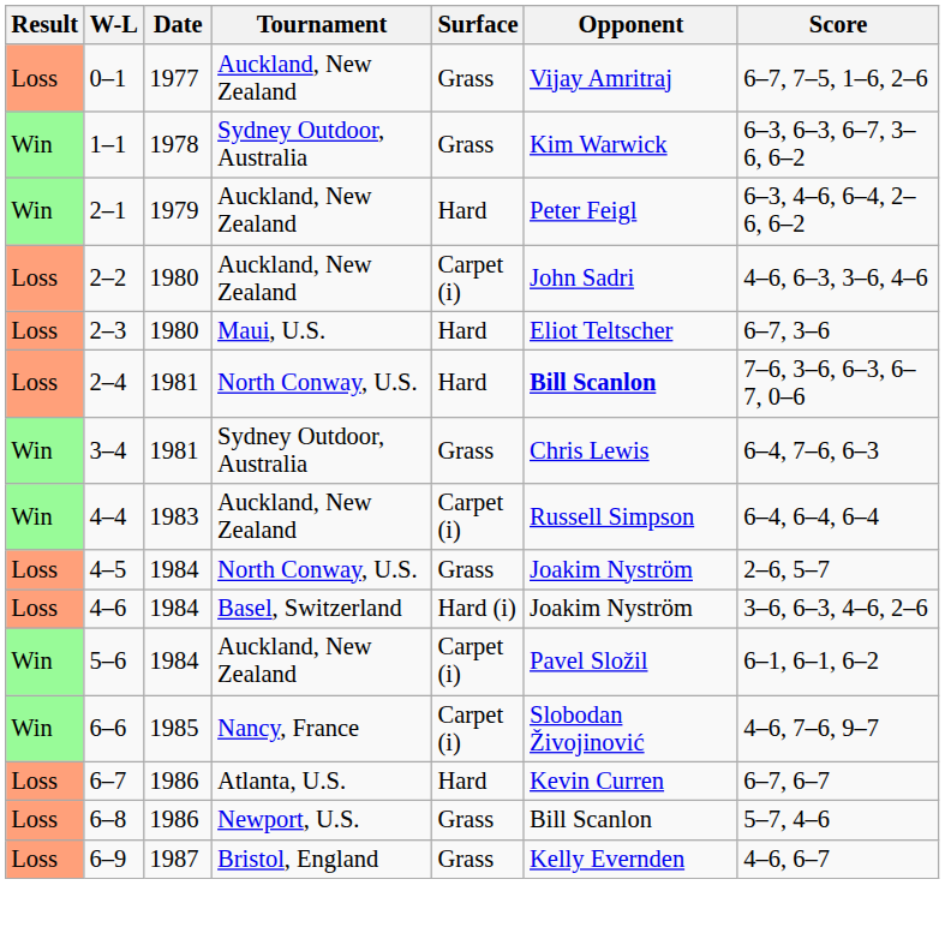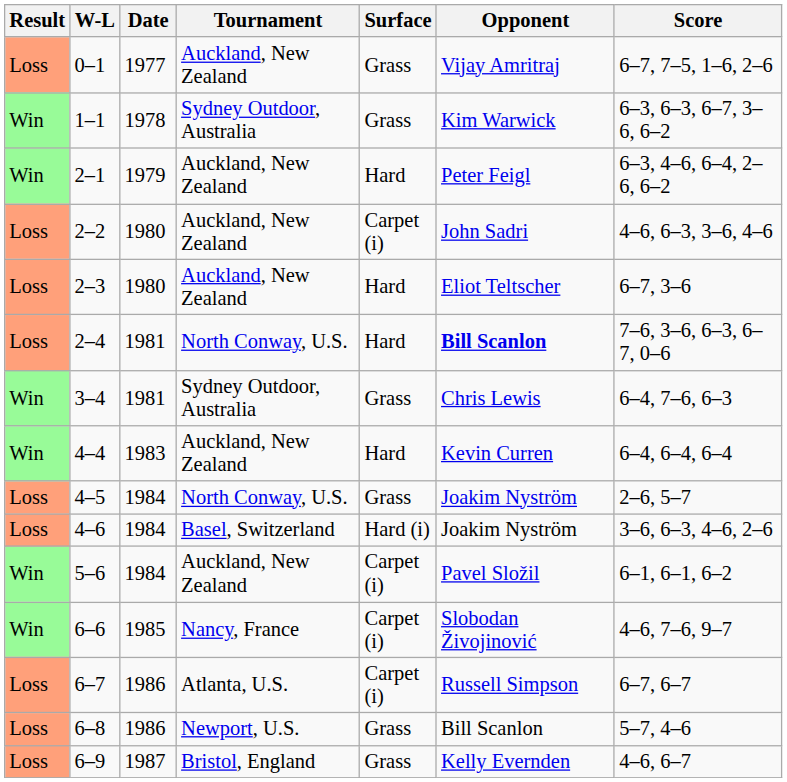2–3 | Tournament: Maui, U.S. -> Auckland, New Zealand
4–4 | Surface: Carpet (i) -> Hard
4–4 | Opponent: Russell Simpson -> Kevin Curren
6–7 | Surface: Hard -> Carpet (i)
6–7 | Opponent: Kevin Curren -> Russell Simpson
